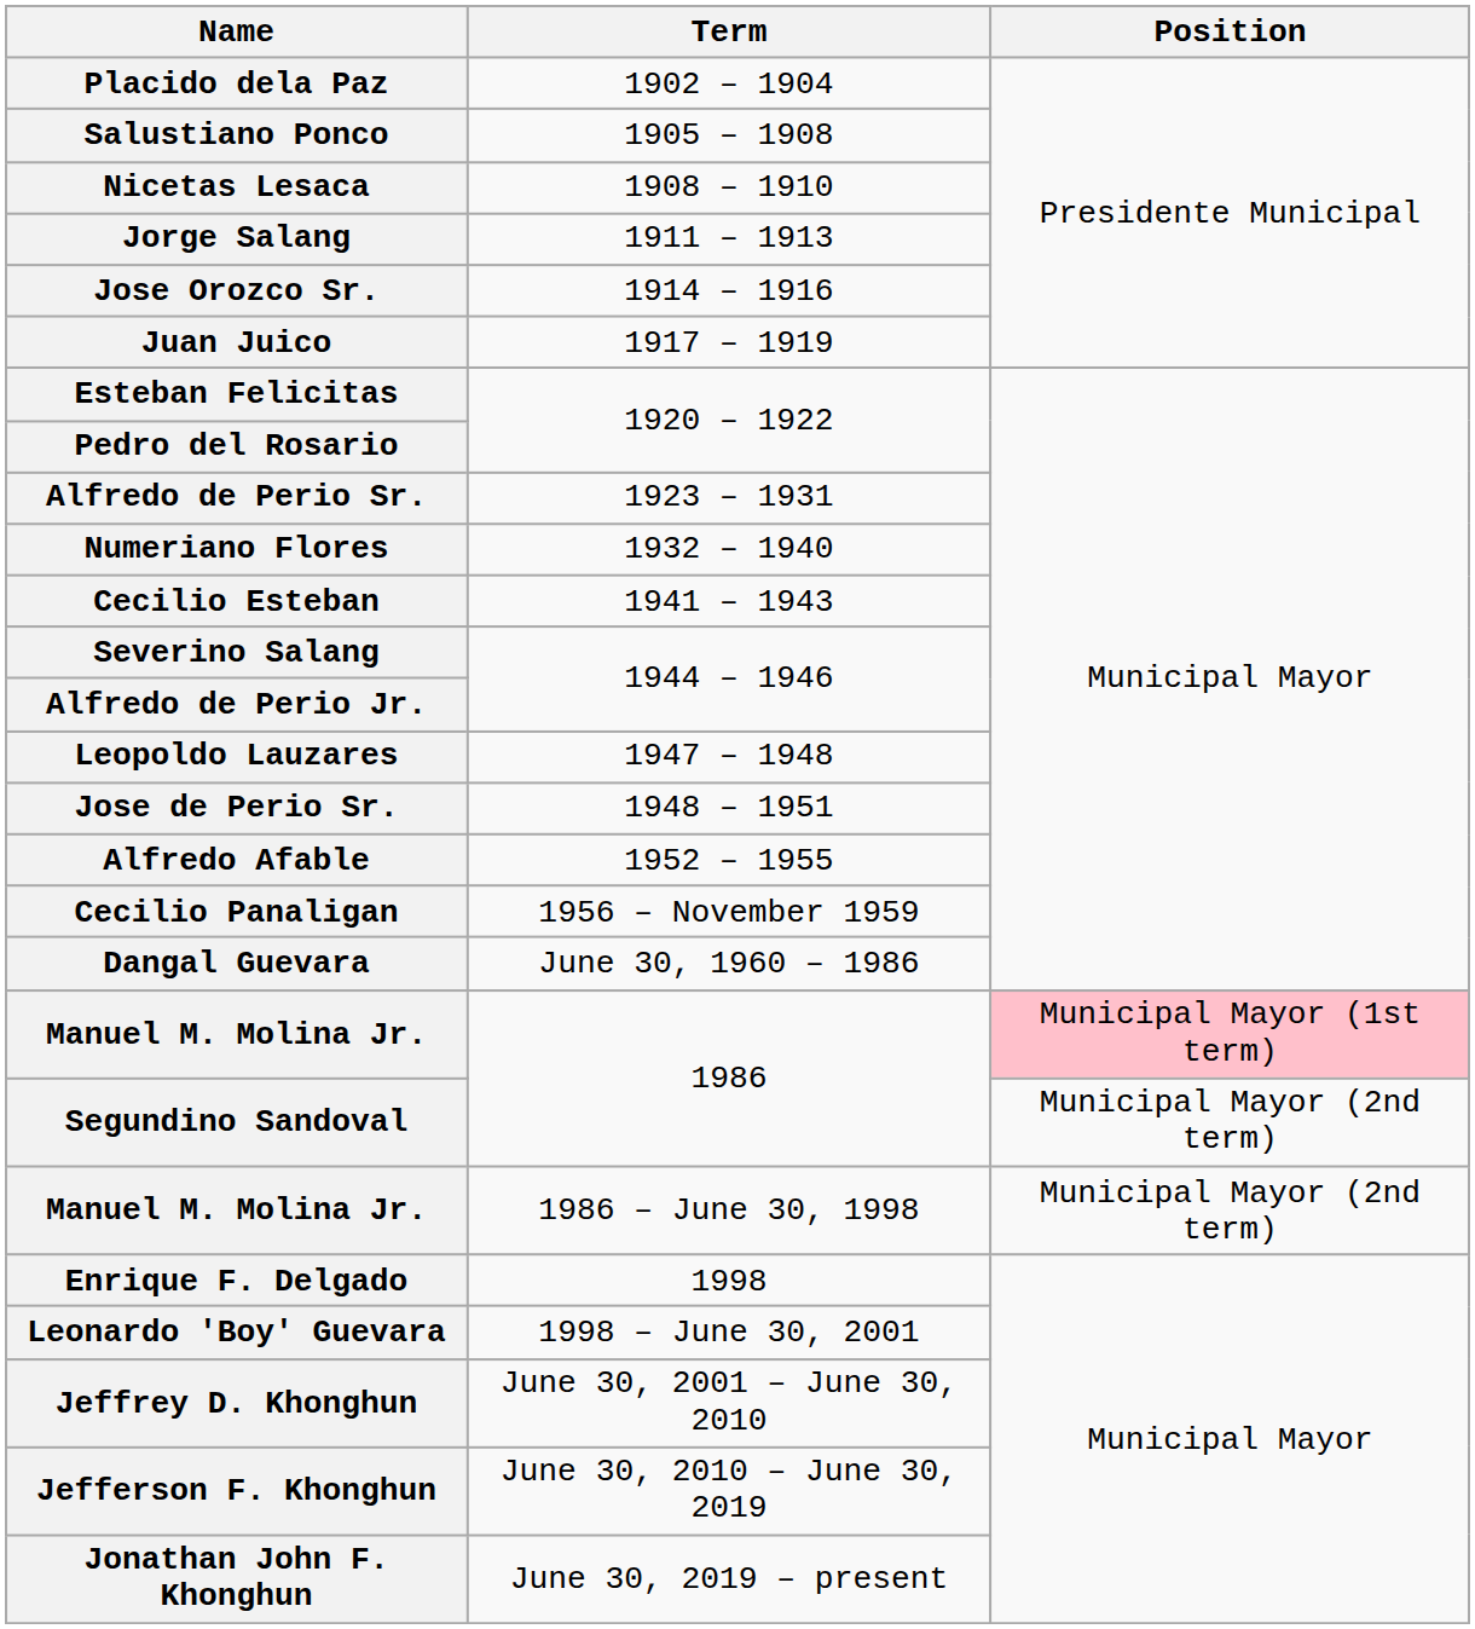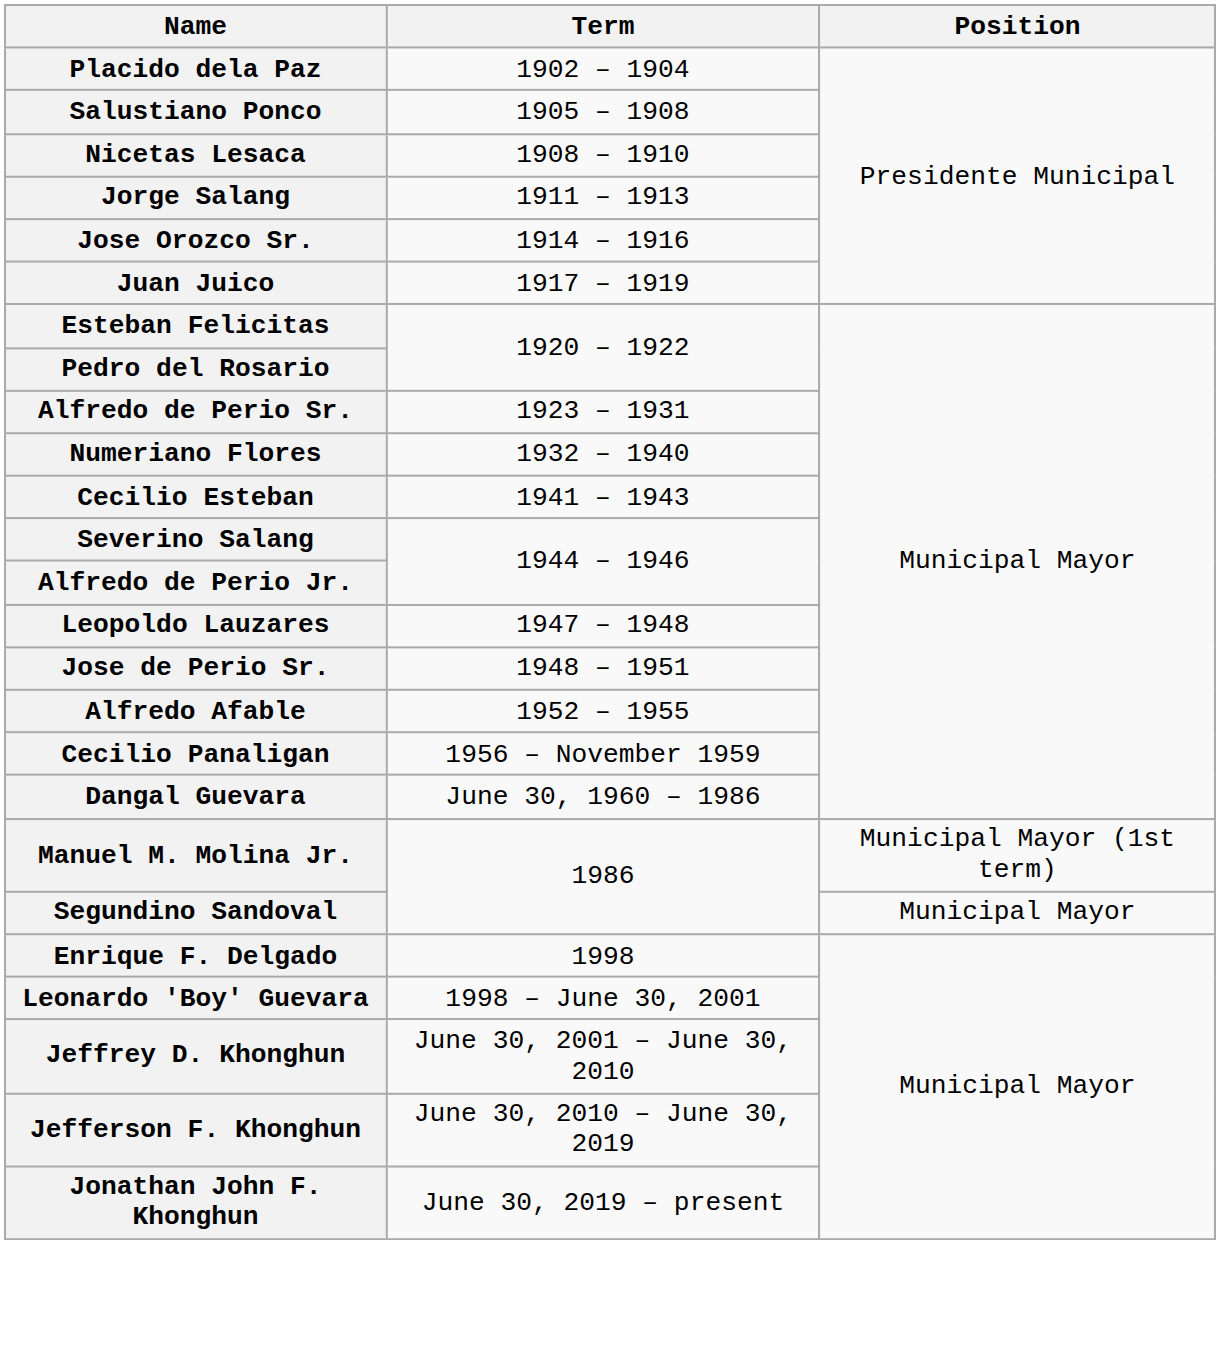Manuel M. Molina Jr. / 1986 | Position: pink background -> no background
Segundino Sandoval | Position: Municipal Mayor (2nd term) -> Municipal Mayor
- row: Manuel M. Molina Jr. | 1986 – June 30, 1998 | Municipal Mayor (2nd term)
